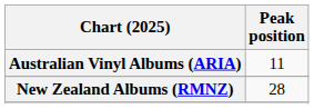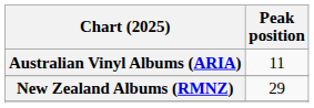New Zealand Albums (RMNZ) | Peak position: 28 -> 29
